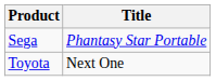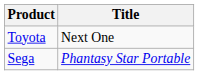rows swapped: Sega <-> Toyota
